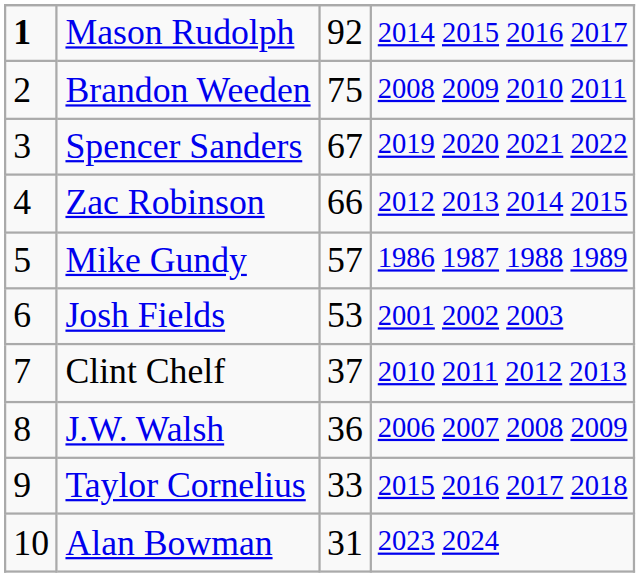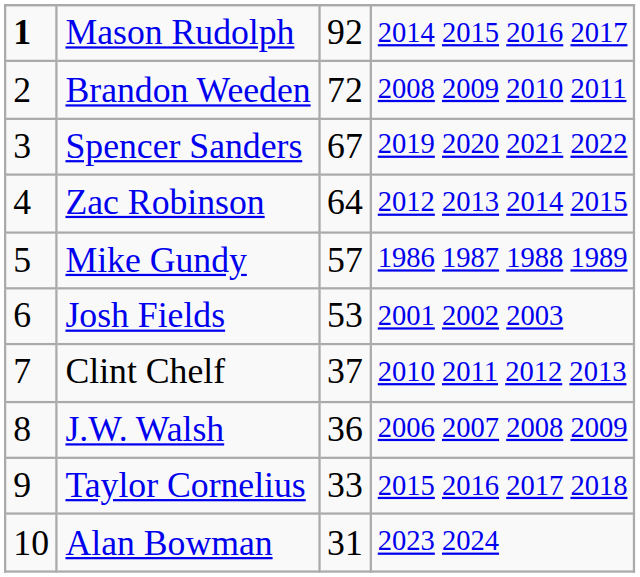Brandon Weeden | column 3: 75 -> 72
Zac Robinson | column 3: 66 -> 64
